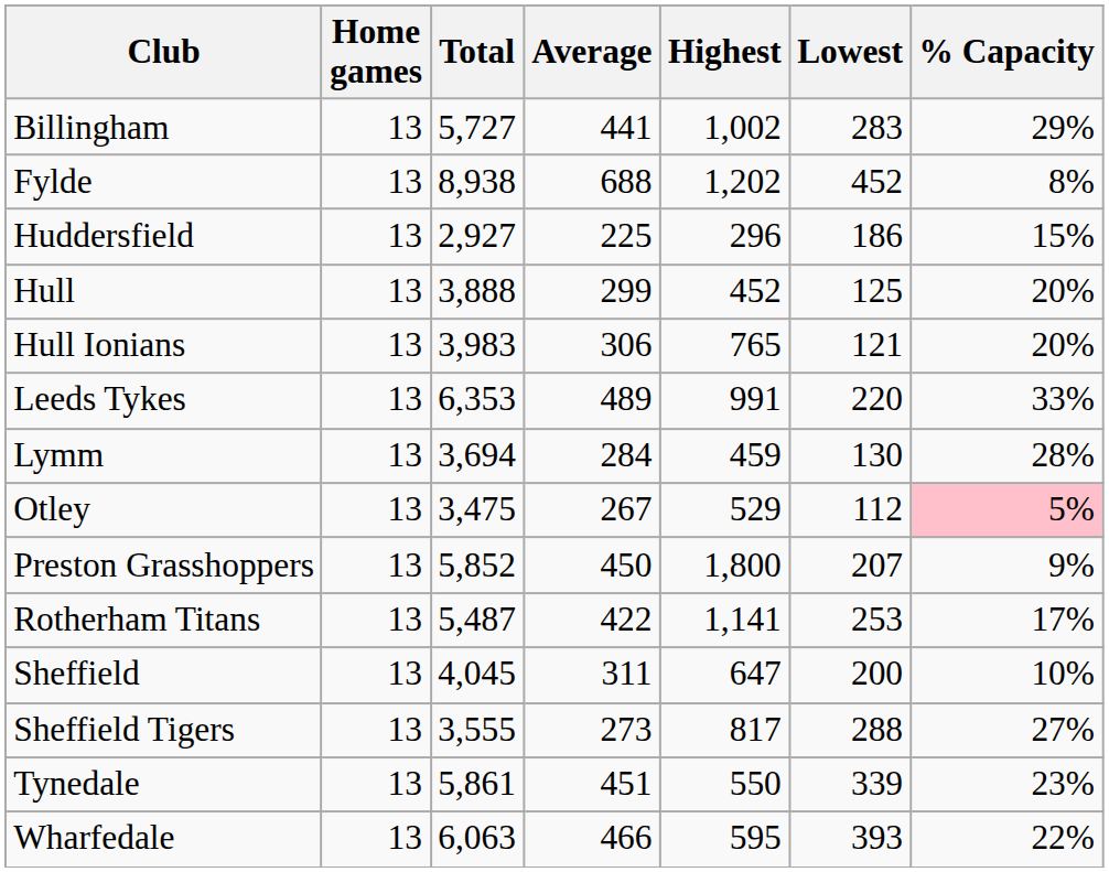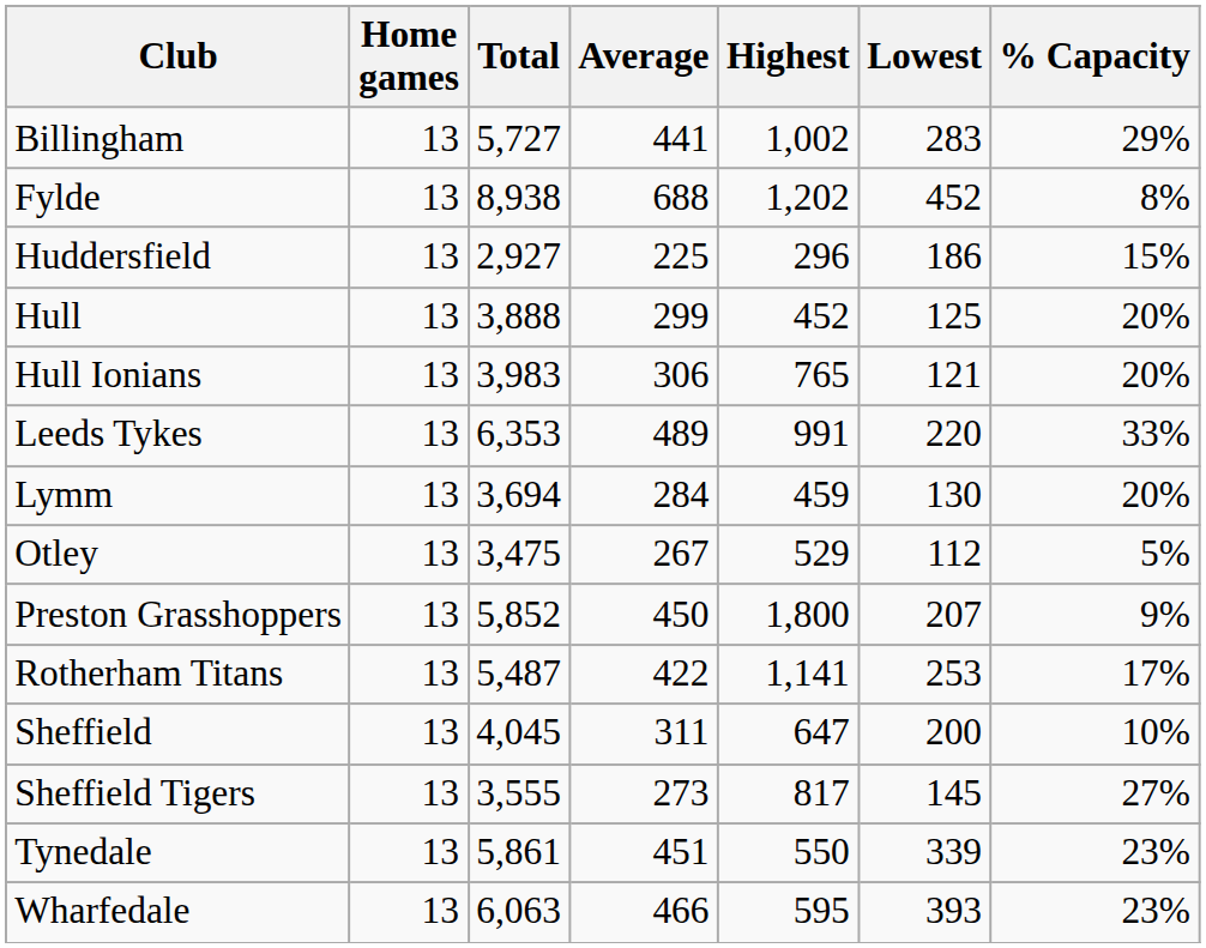Lymm | % Capacity: 28% -> 20%
Otley | % Capacity: pink background -> no background
Sheffield Tigers | Lowest: 288 -> 145
Wharfedale | % Capacity: 22% -> 23%
